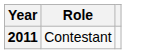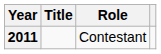+ column: Title
